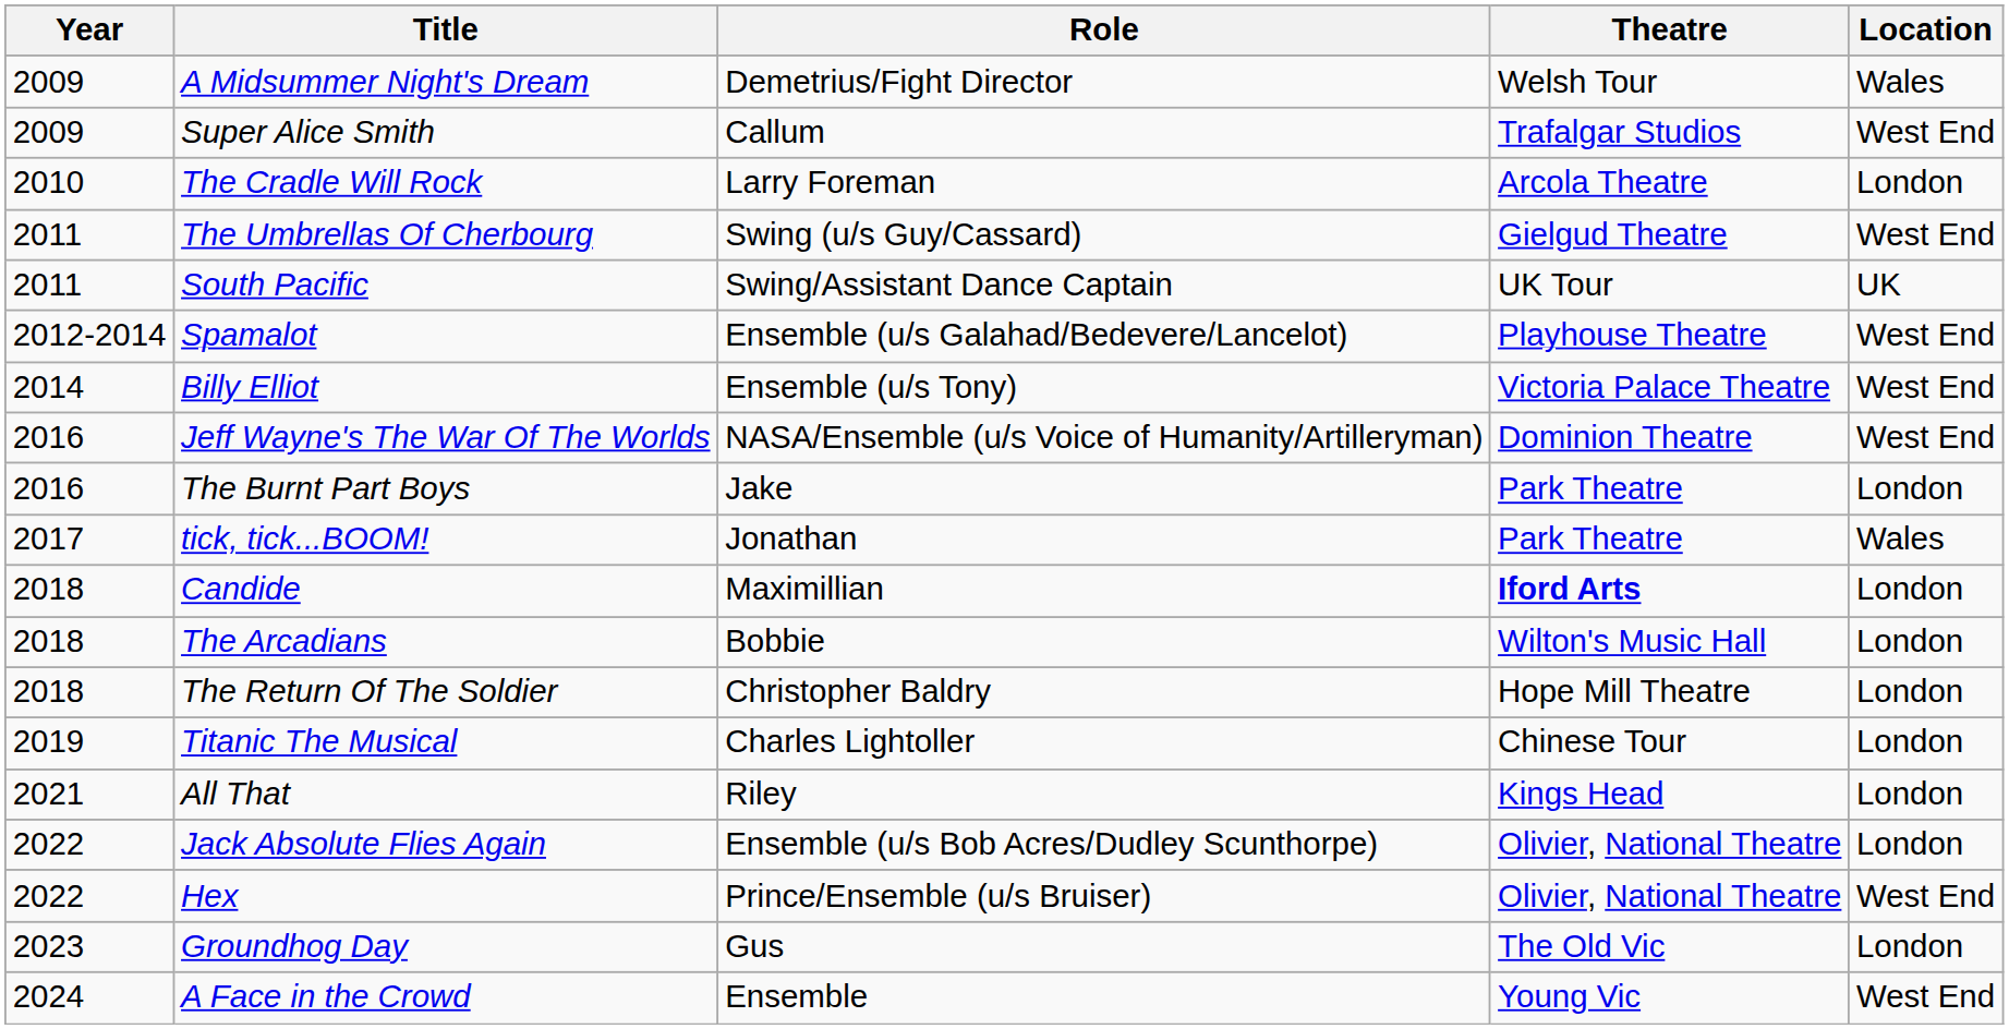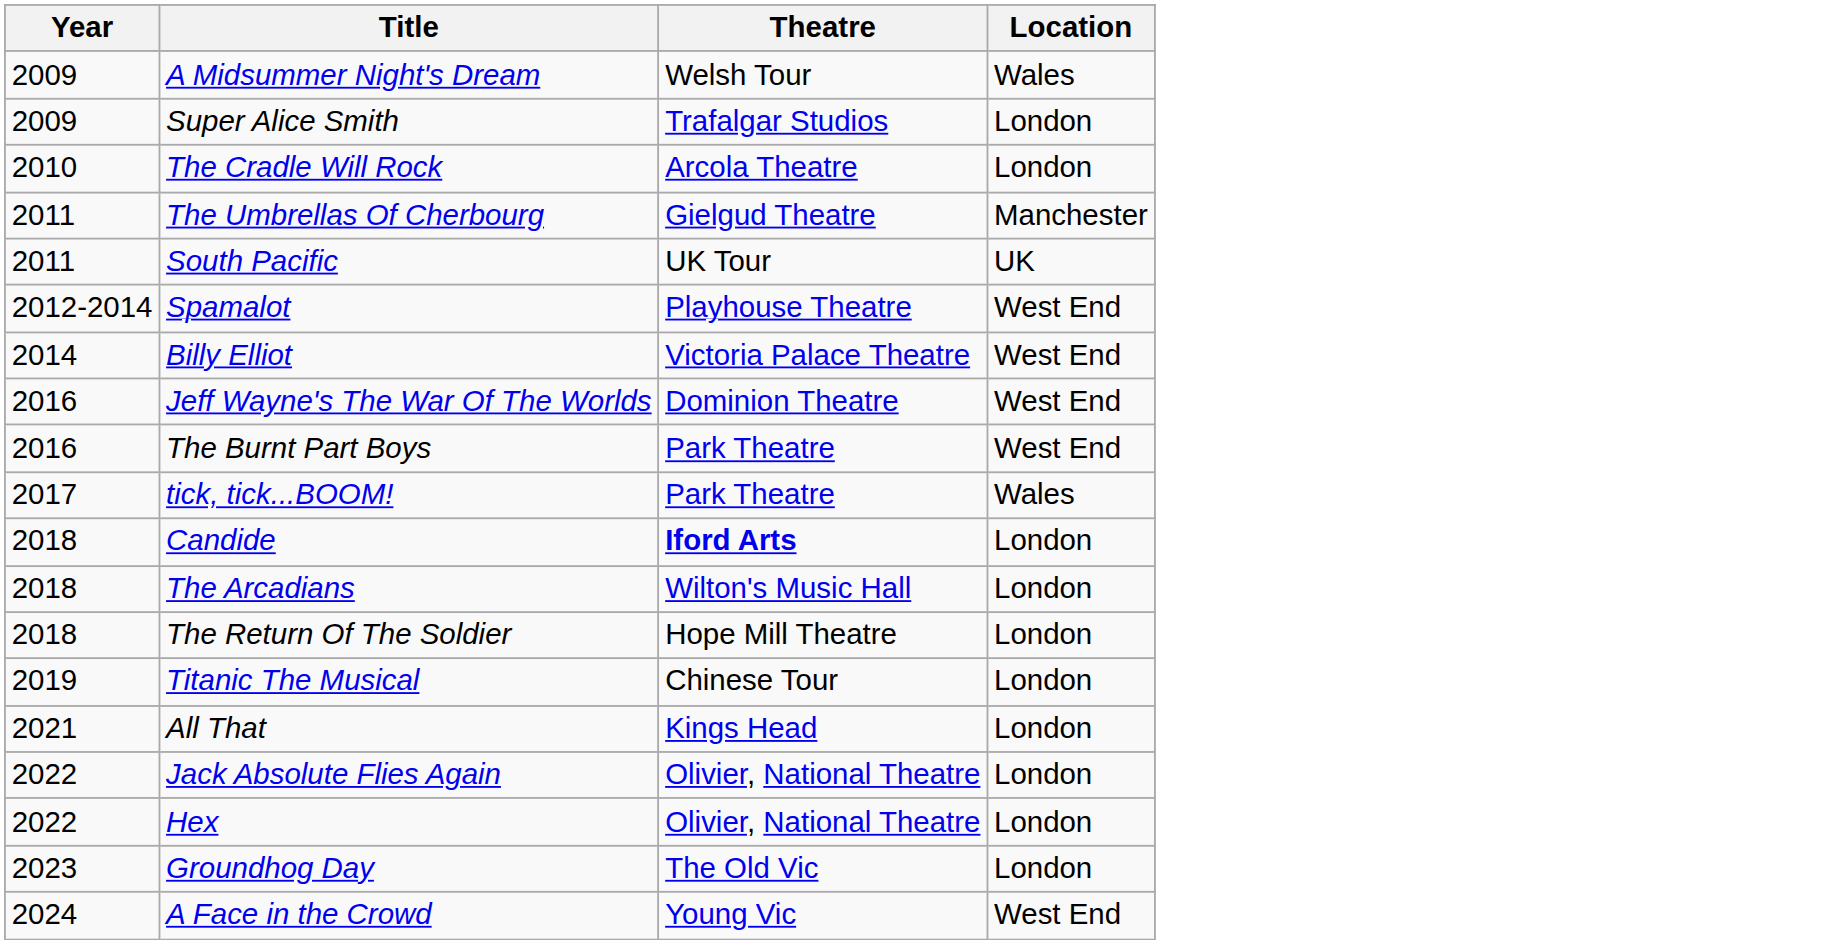- column: Role | Demetrius/Fight Director | Callum | Larry Foreman | Swing (u/s Guy/Cassard) | Swing/Assistant Dance Captain | Ensemble (u/s Galahad/Bedevere/Lancelot) | Ensemble (u/s Tony) | NASA/Ensemble (u/s Voice of Humanity/Artilleryman) | Jake | Jonathan | Maximillian | Bobbie | Christopher Baldry | Charles Lightoller | Riley | Ensemble (u/s Bob Acres/Dudley Scunthorpe) | Prince/Ensemble (u/s Bruiser) | Gus | Ensemble
Super Alice Smith | Location: West End -> London
The Umbrellas Of Cherbourg | Location: West End -> Manchester
The Burnt Part Boys | Location: London -> West End
Hex | Location: West End -> London
